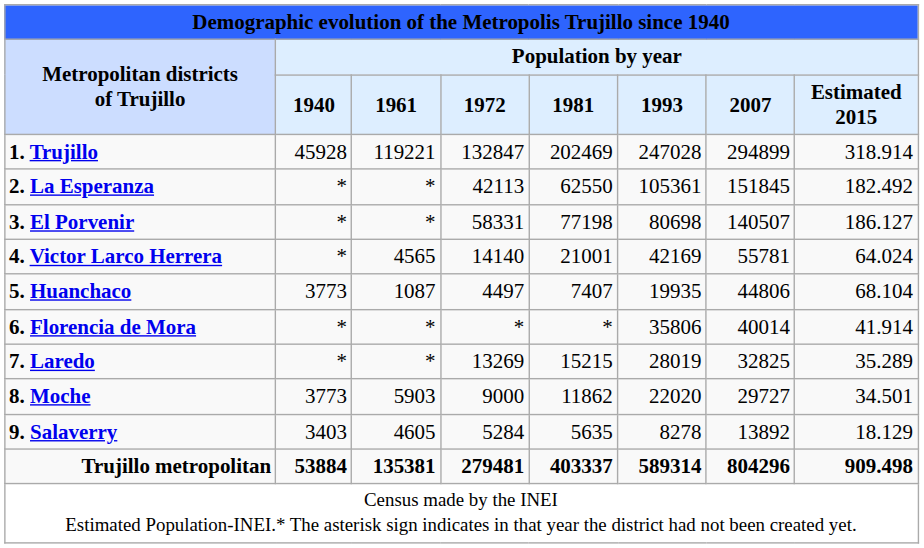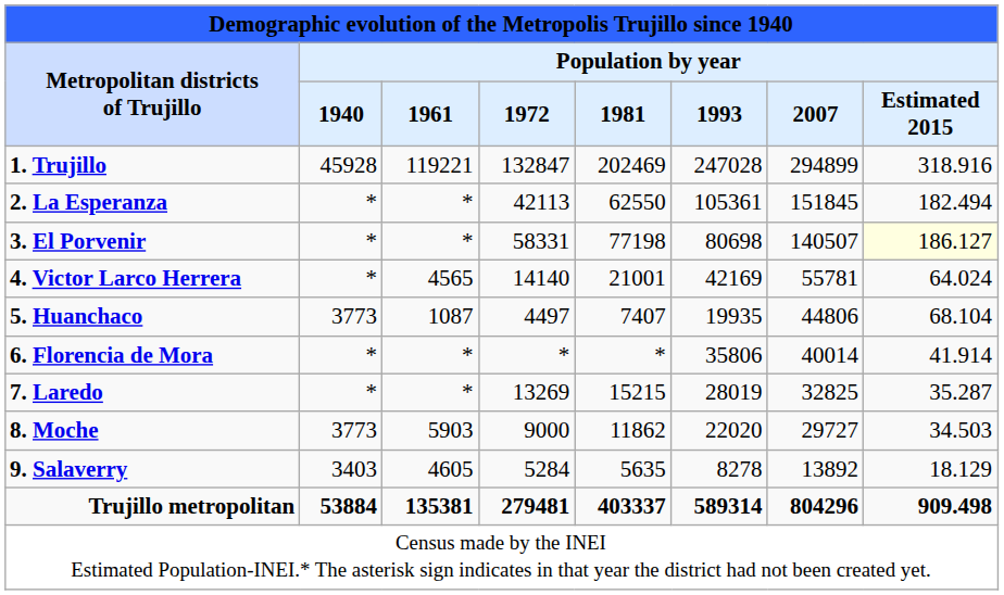1. Trujillo | column 8: 318.914 -> 318.916
2. La Esperanza | column 8: 182.492 -> 182.494
3. El Porvenir | column 8: no background -> lightyellow background
7. Laredo | column 8: 35.289 -> 35.287
8. Moche | column 8: 34.501 -> 34.503
